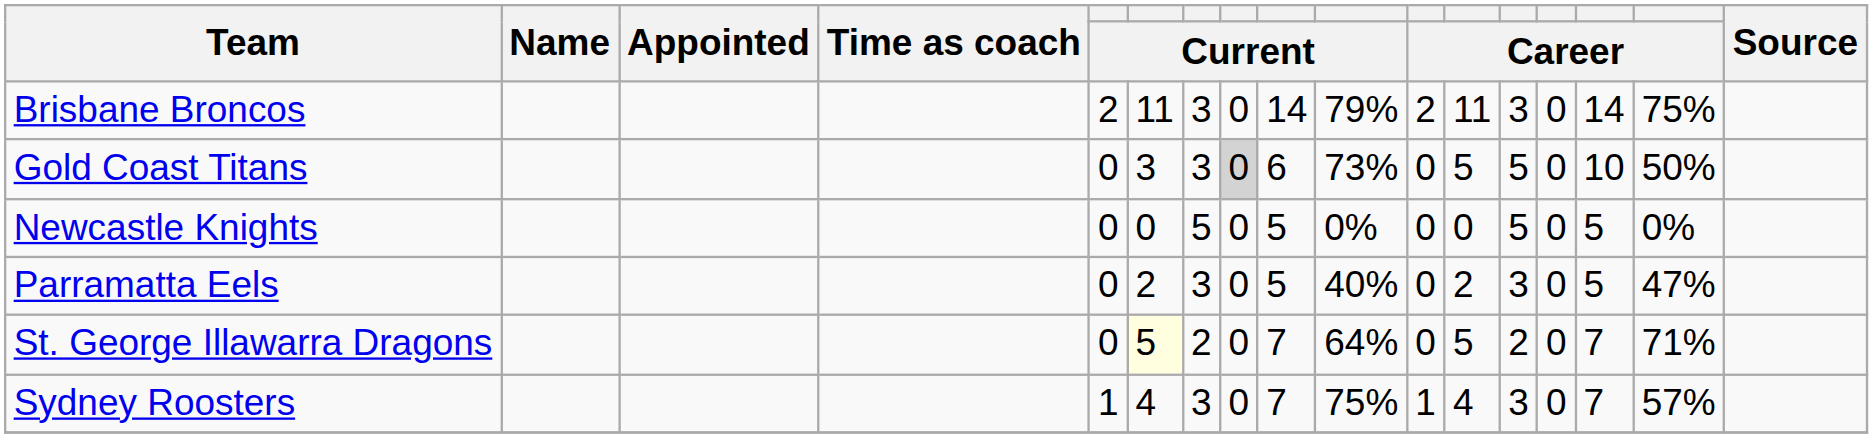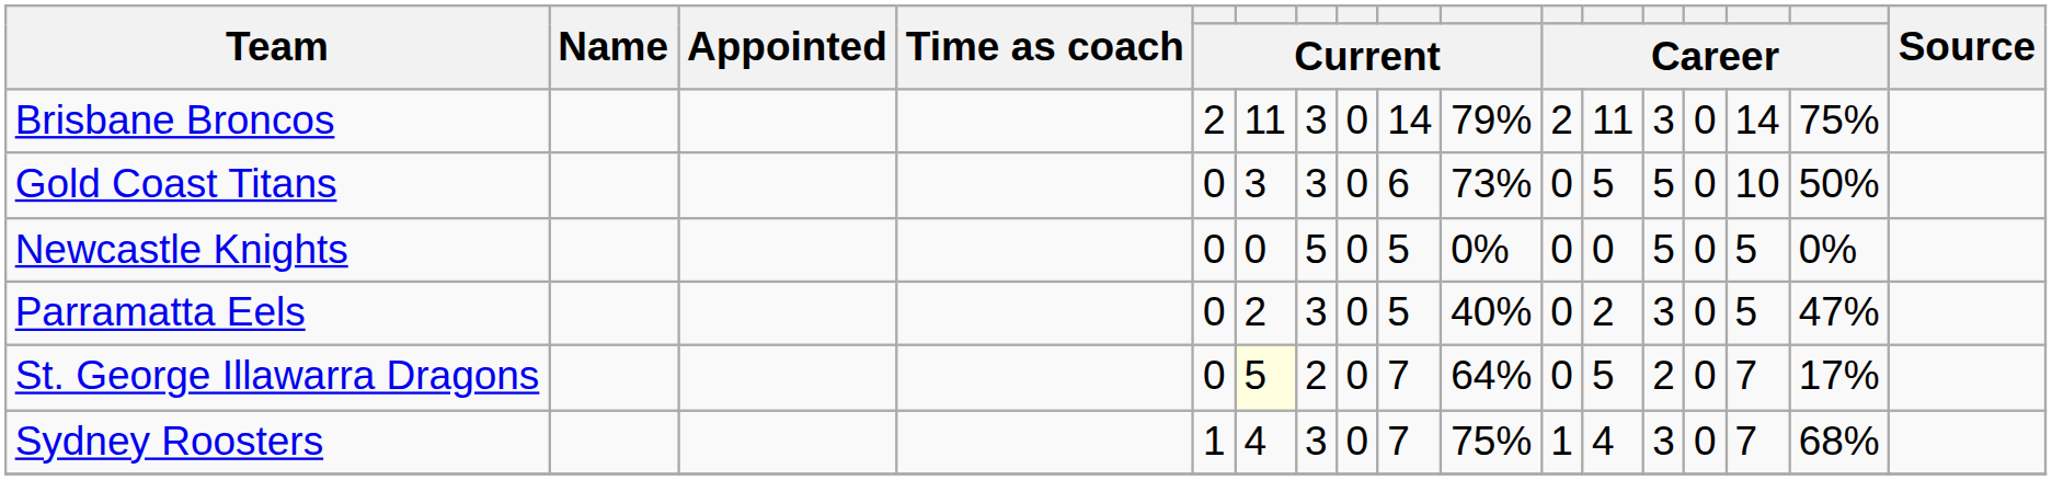Gold Coast Titans | column 8: lightgrey background -> no background
St. George Illawarra Dragons | column 16: 71% -> 17%
Sydney Roosters | column 16: 57% -> 68%
